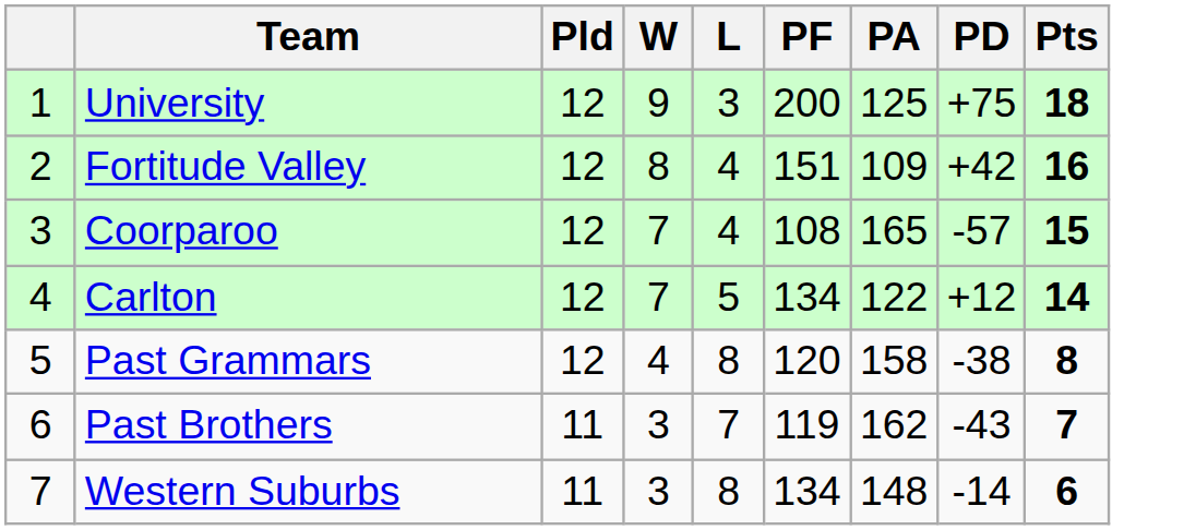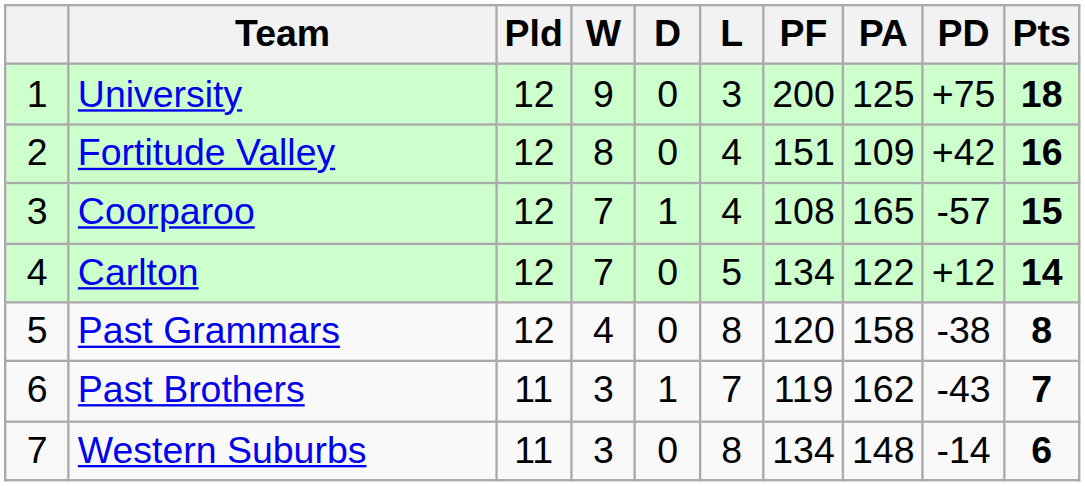+ column: D | 0 | 0 | 1 | 0 | 0 | 1 | 0
